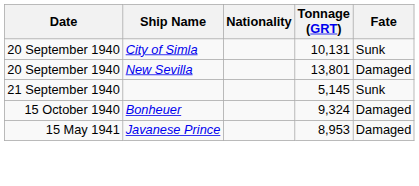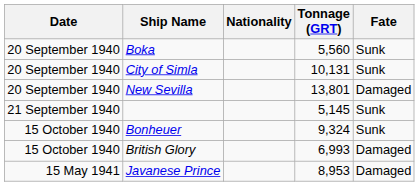+ row: 20 September 1940 | Boka | 5,560 | Sunk
Bonheuer | Fate: Damaged -> Sunk
+ row: 15 October 1940 | British Glory | 6,993 | Damaged
